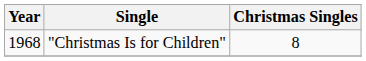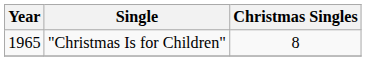"Christmas Is for Children" | Year: 1968 -> 1965
